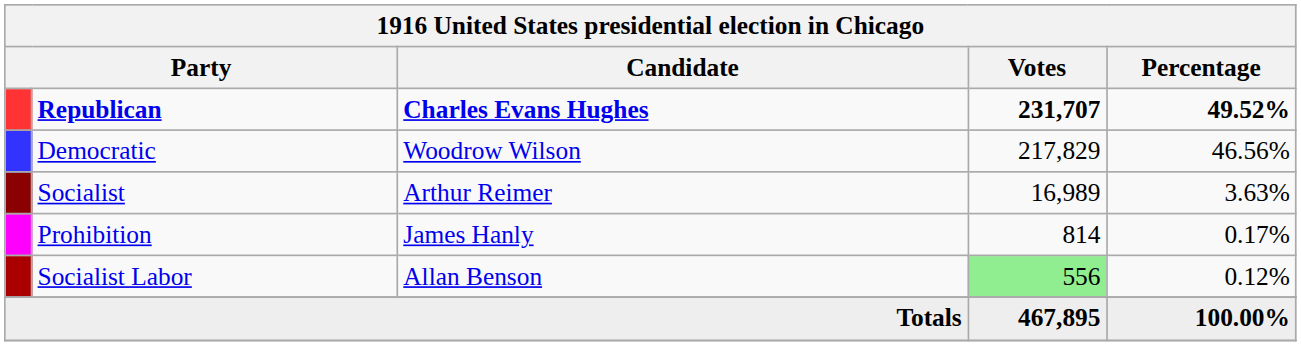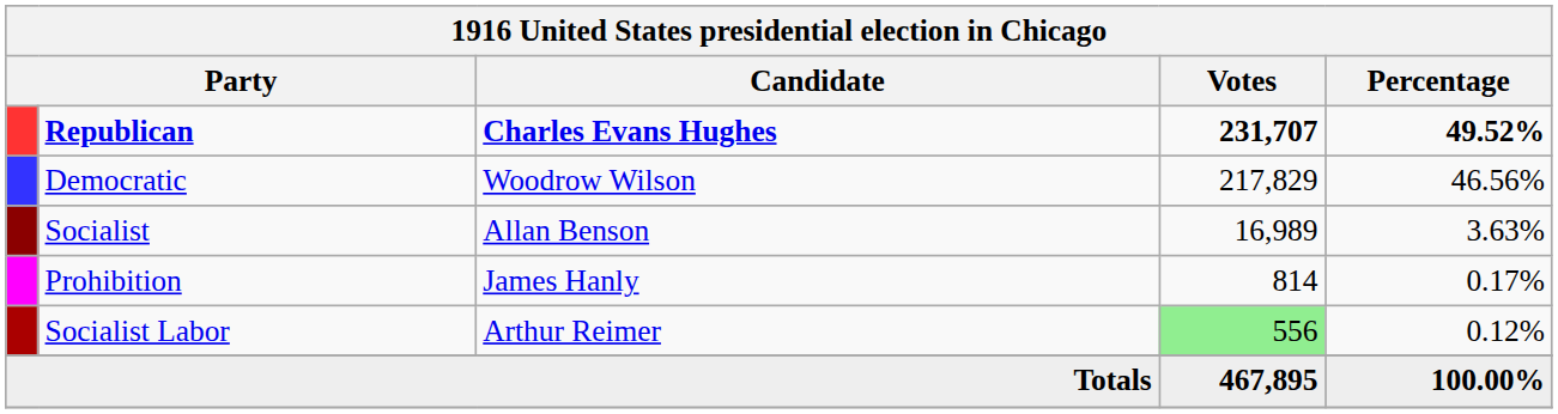Socialist | Candidate: Arthur Reimer -> Allan Benson
Socialist Labor | Candidate: Allan Benson -> Arthur Reimer
